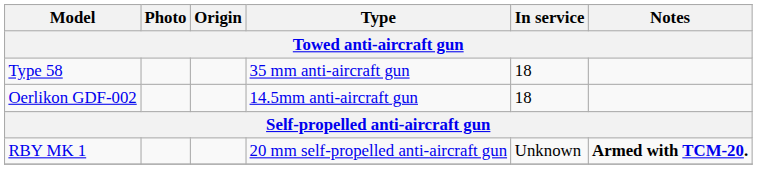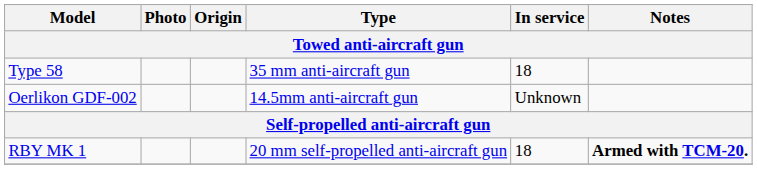Oerlikon GDF-002 | In service: 18 -> Unknown
RBY MK 1 | In service: Unknown -> 18
